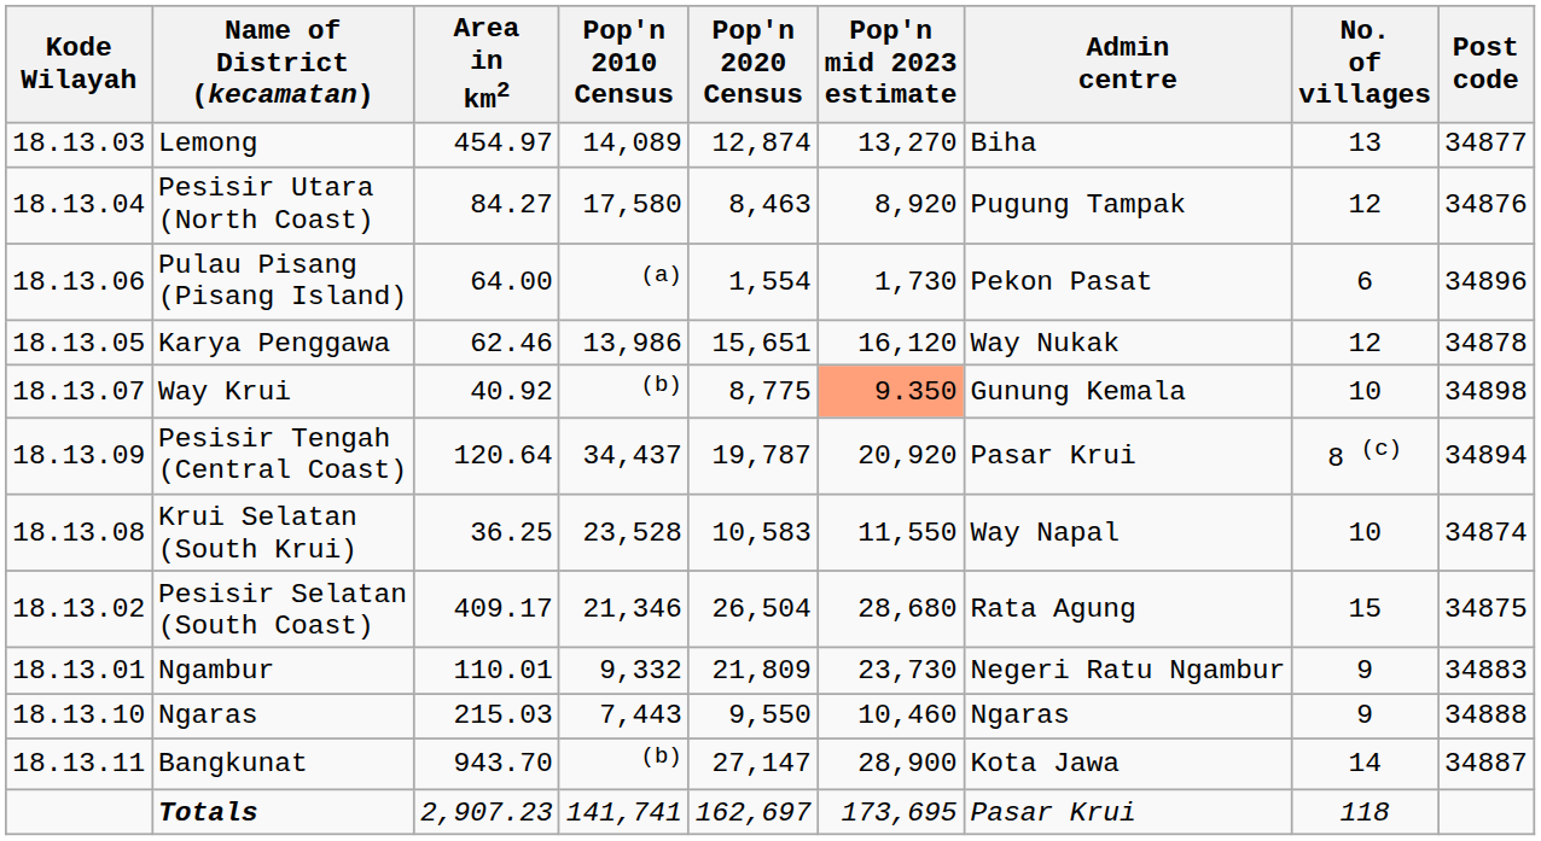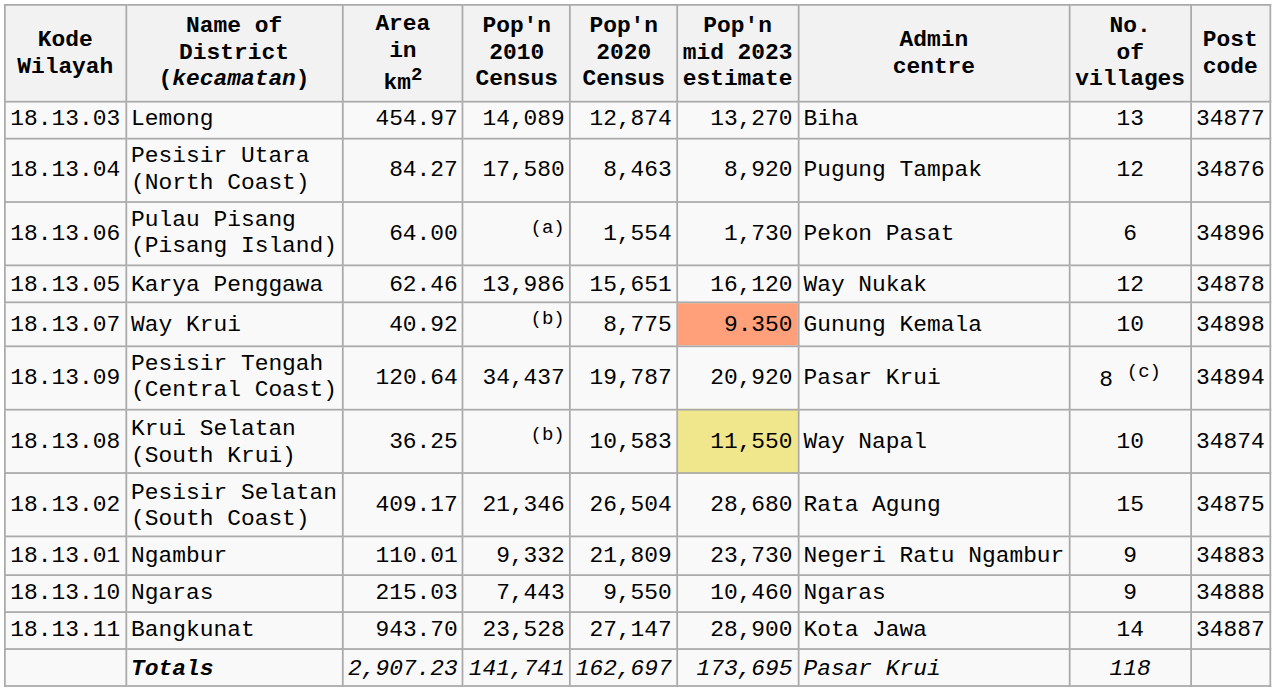Krui Selatan (South Krui) | Pop'n 2010 Census: 23,528 -> (b)
Krui Selatan (South Krui) | Pop'n mid 2023 estimate: no background -> khaki background
Bangkunat | Pop'n 2010 Census: (b) -> 23,528
